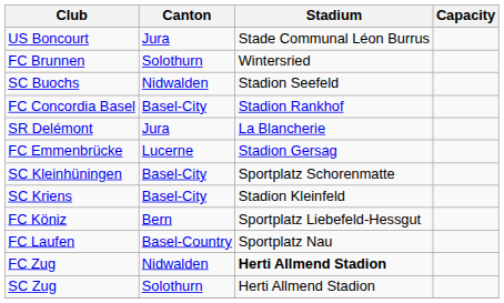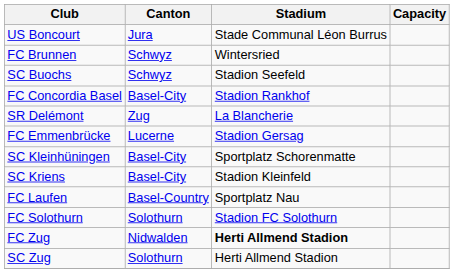FC Brunnen | Canton: Solothurn -> Schwyz
SC Buochs | Canton: Nidwalden -> Schwyz
SR Delémont | Canton: Jura -> Zug
- row: FC Köniz | Bern | Sportplatz Liebefeld-Hessgut
+ row: FC Solothurn | Solothurn | Stadion FC Solothurn
